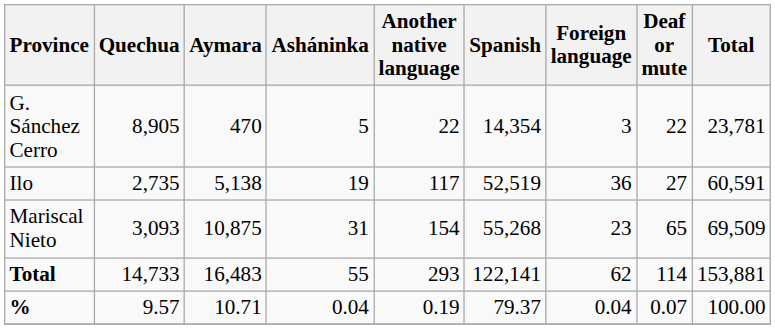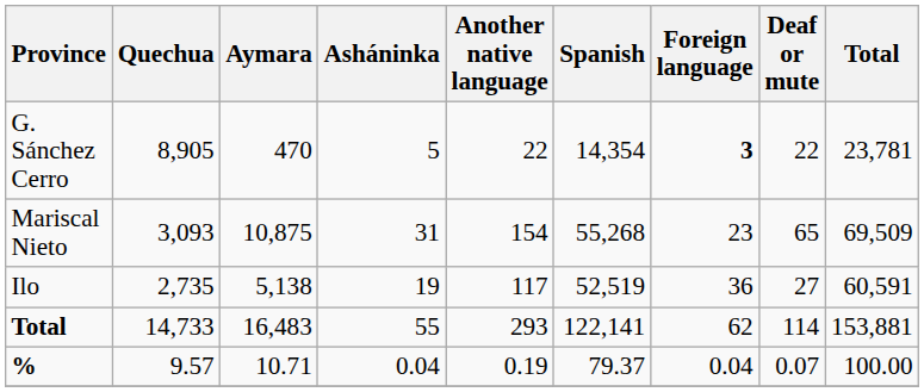G. Sánchez Cerro | Foreign language: normal -> bold
rows swapped: Ilo <-> Mariscal Nieto
